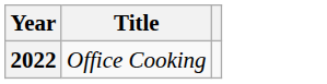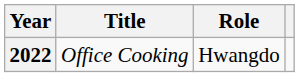+ column: Role | Hwangdo
